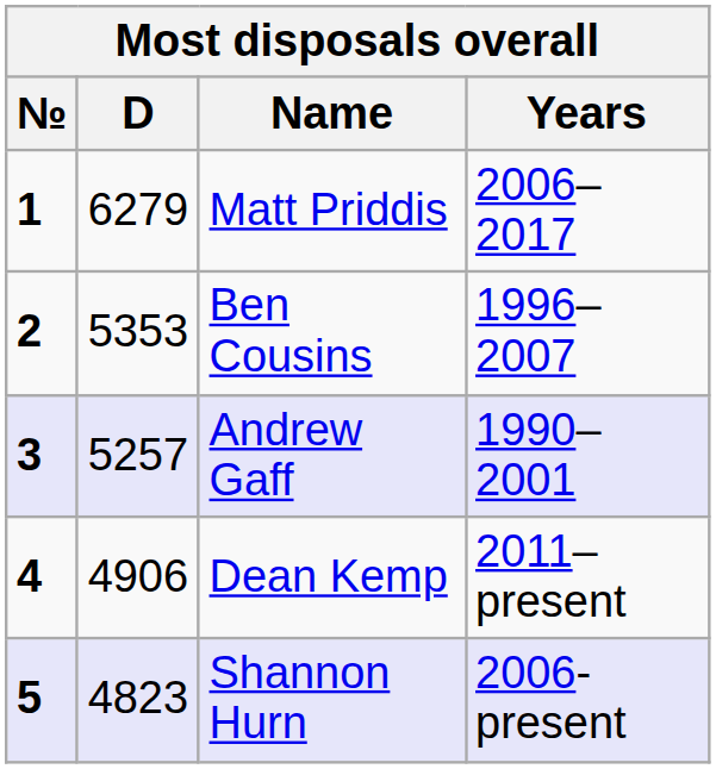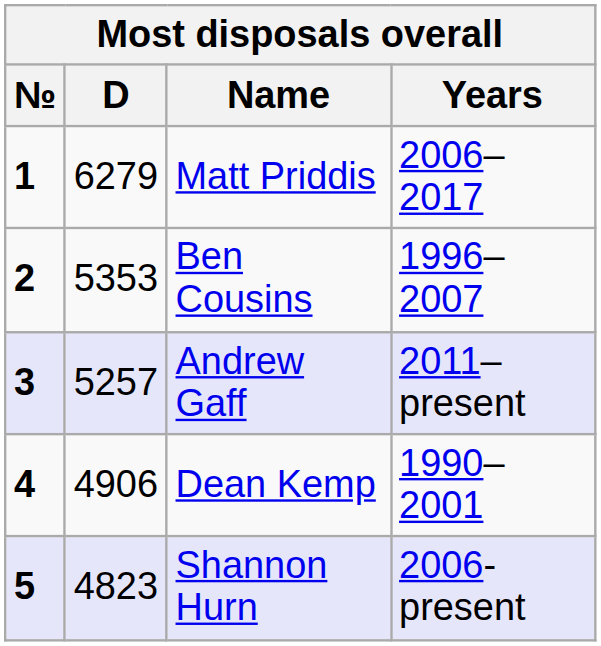Andrew Gaff | Years: 1990–2001 -> 2011–present
Dean Kemp | Years: 2011–present -> 1990–2001
